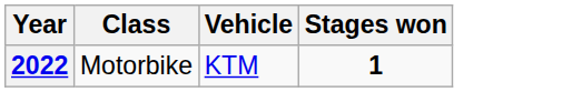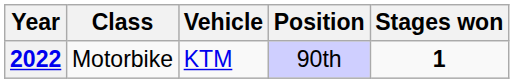+ column: Position | 90th
